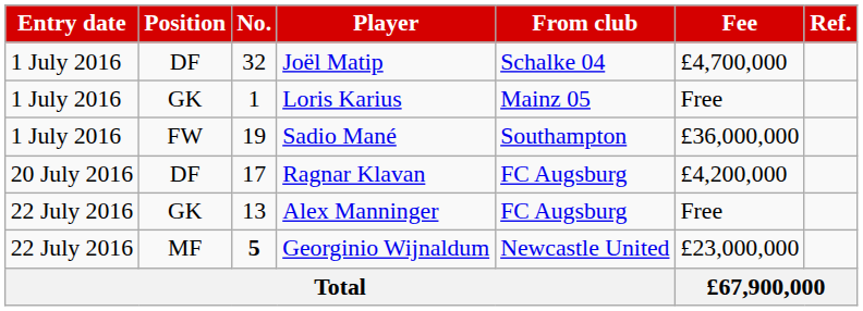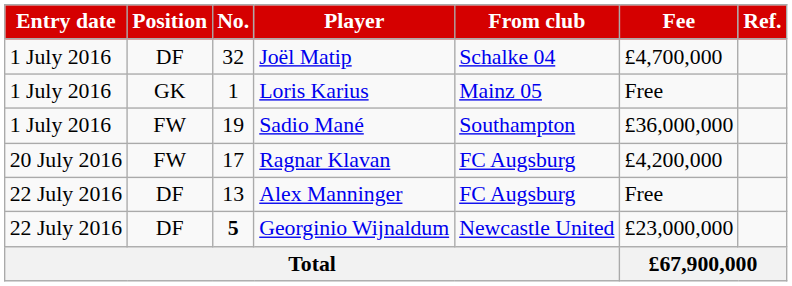Ragnar Klavan | Position: DF -> FW
Alex Manninger | Position: GK -> DF
Georginio Wijnaldum | Position: MF -> DF
